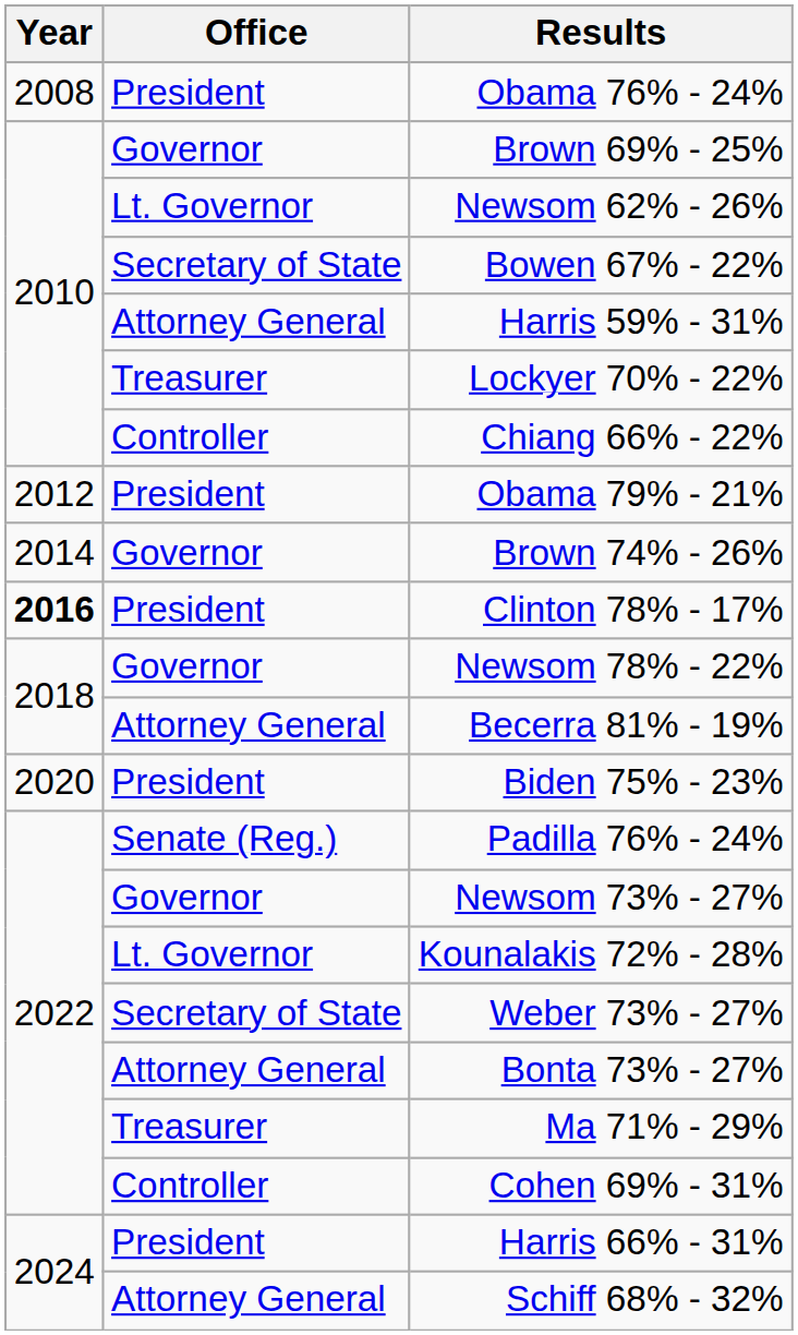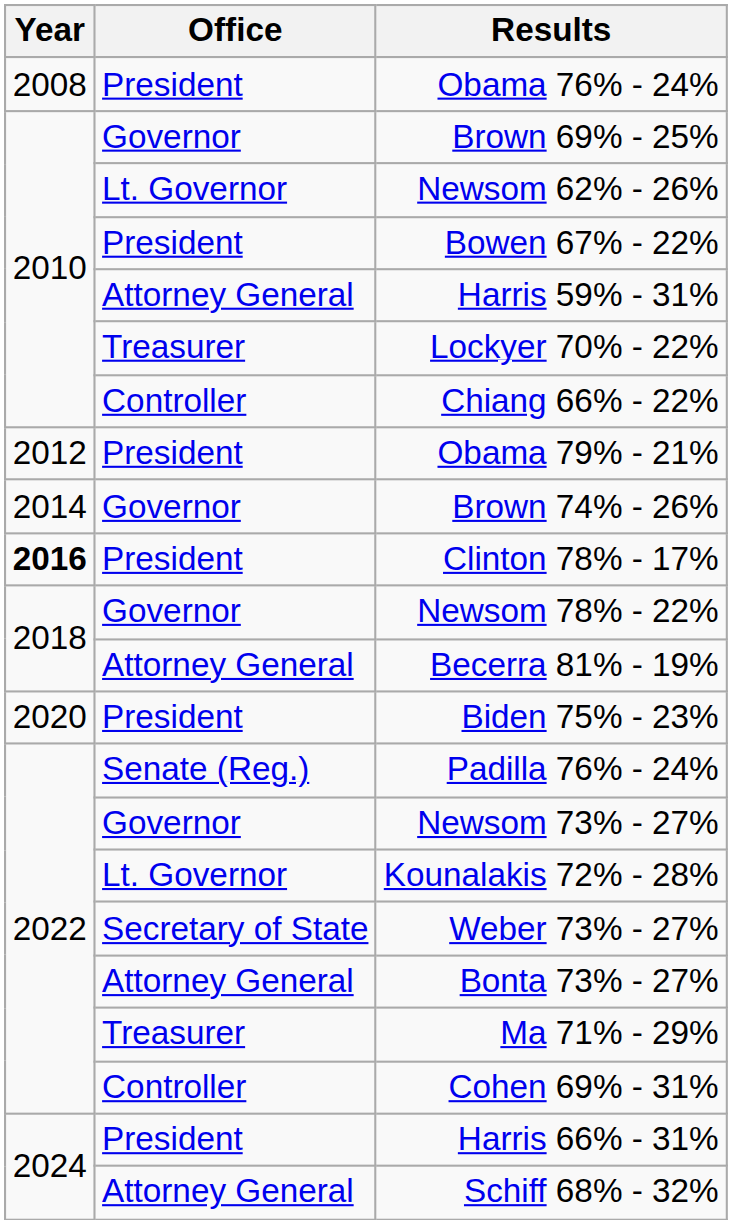Bowen 67% - 22% | Office: Secretary of State -> President
